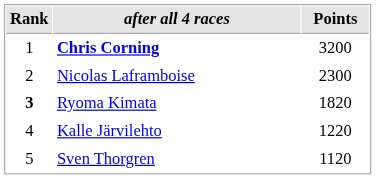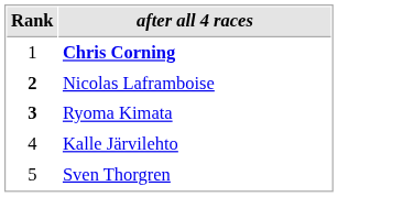- column: Points | 3200 | 2300 | 1820 | 1220 | 1120
Nicolas Laframboise | Rank: normal -> bold
